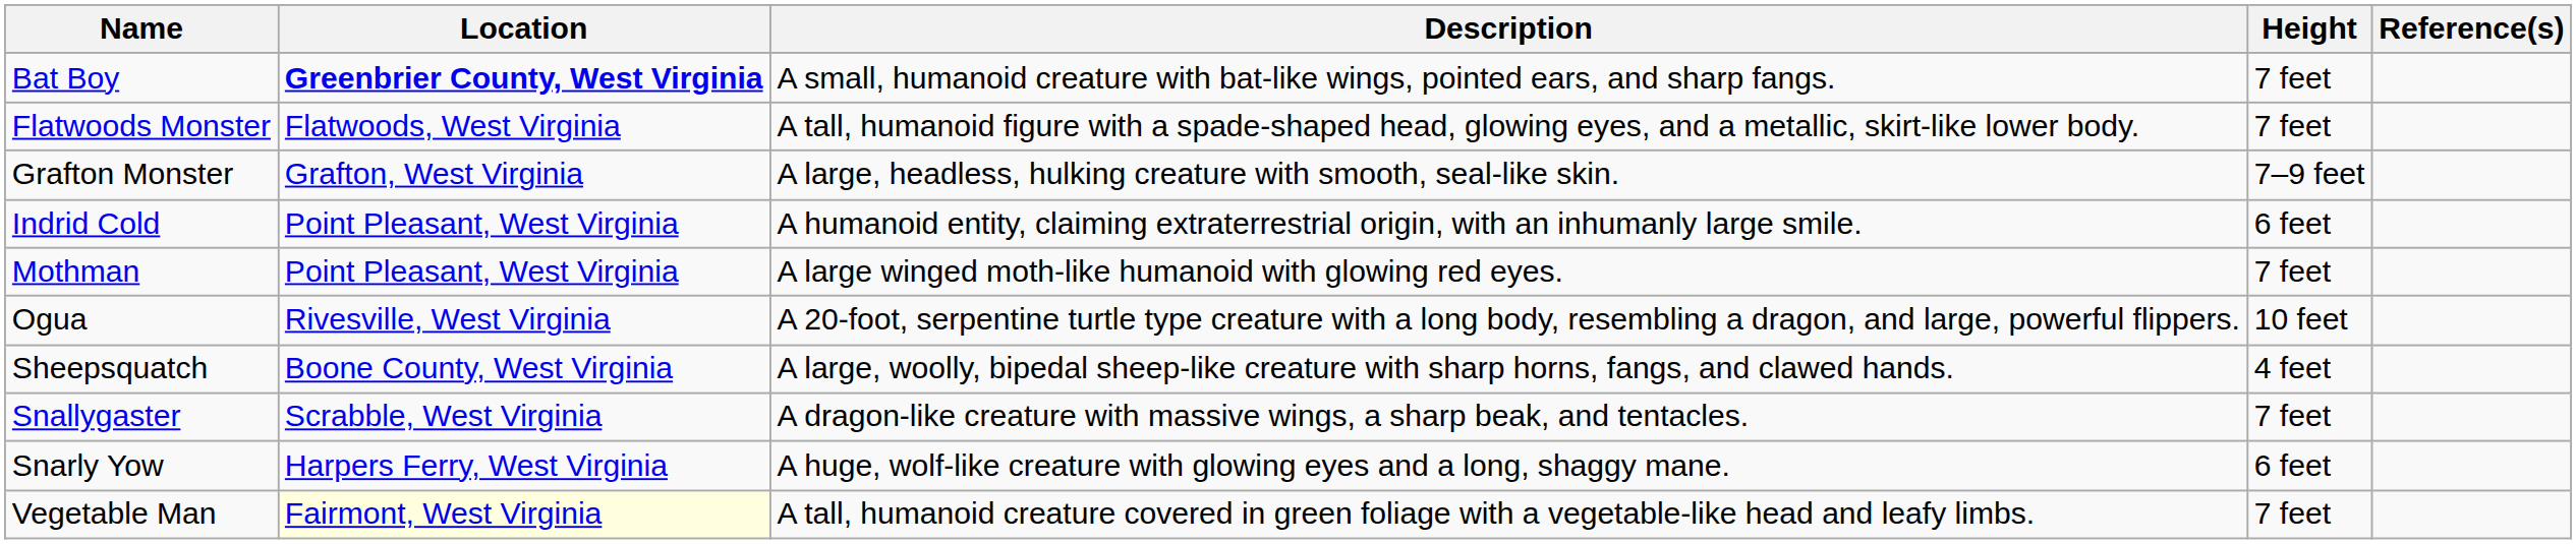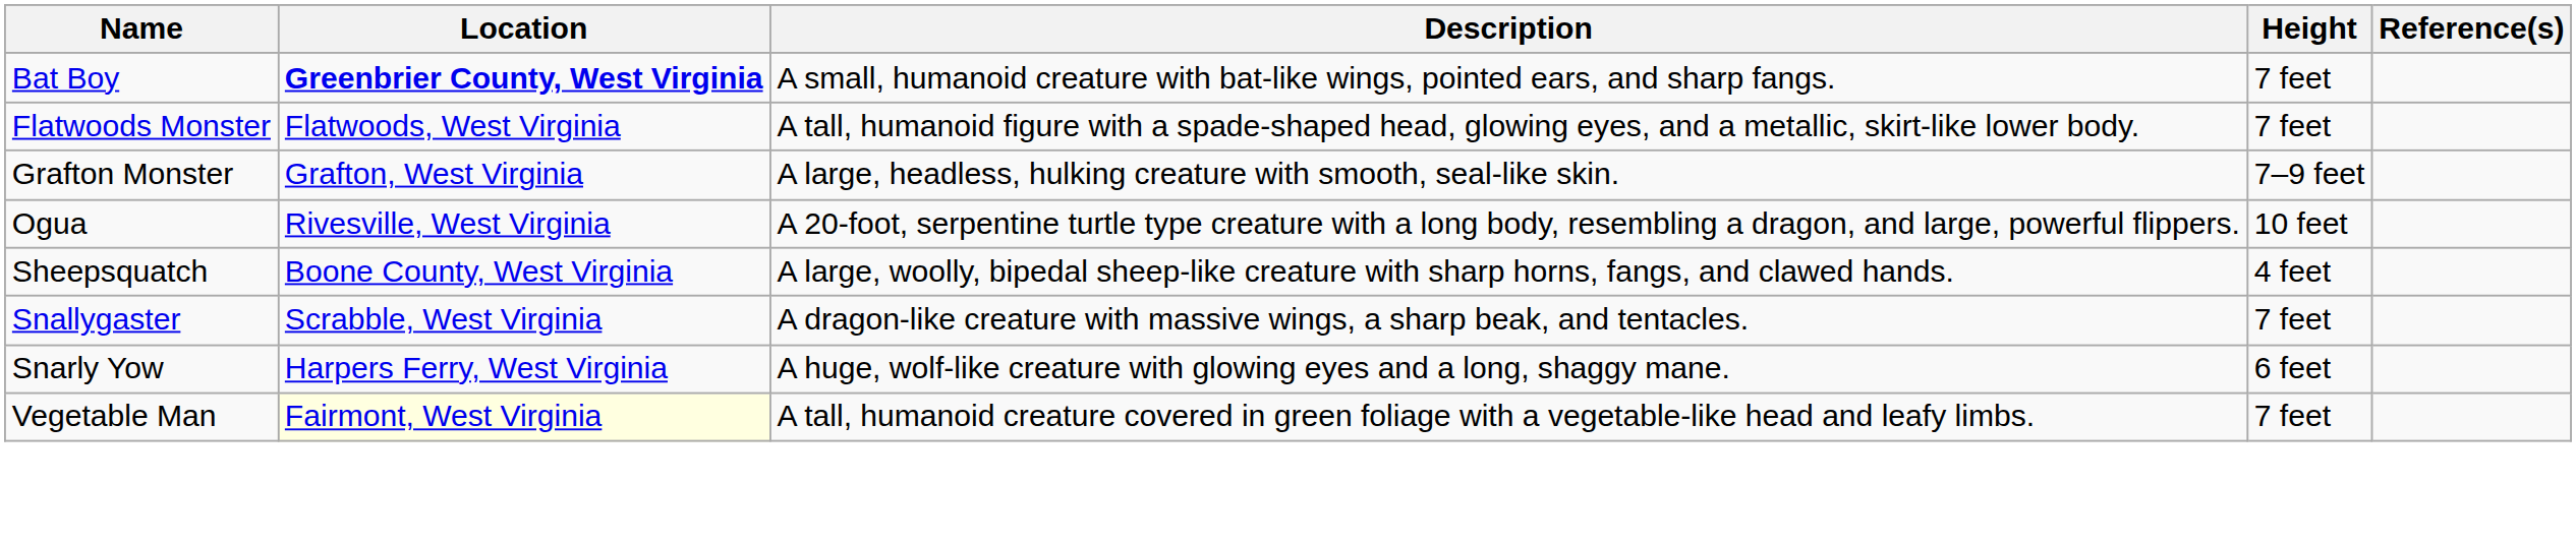- row: Indrid Cold | Point Pleasant, West Virginia | A humanoid entity, claiming extraterrestrial origin, with an inhumanly large smile. | 6 feet
- row: Mothman | Point Pleasant, West Virginia | A large winged moth-like humanoid with glowing red eyes. | 7 feet
